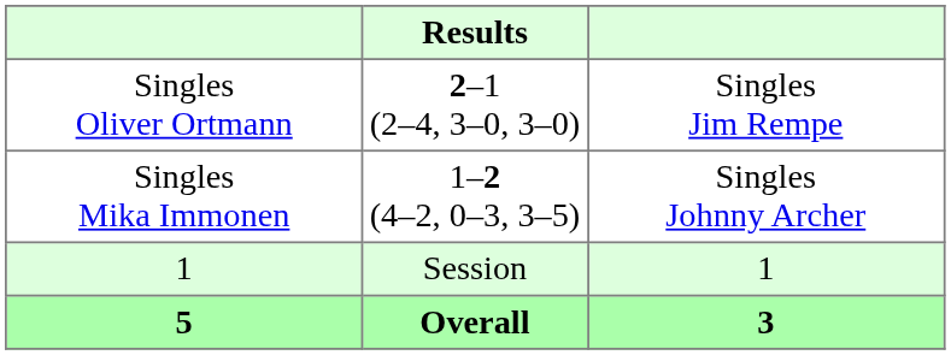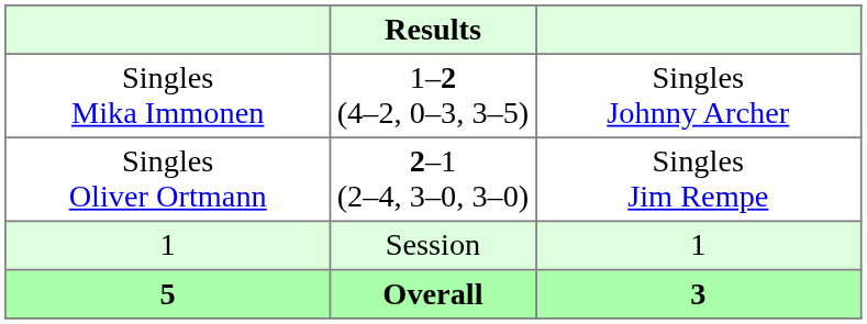rows swapped: Singles Mika Immonen <-> Singles Oliver Ortmann
